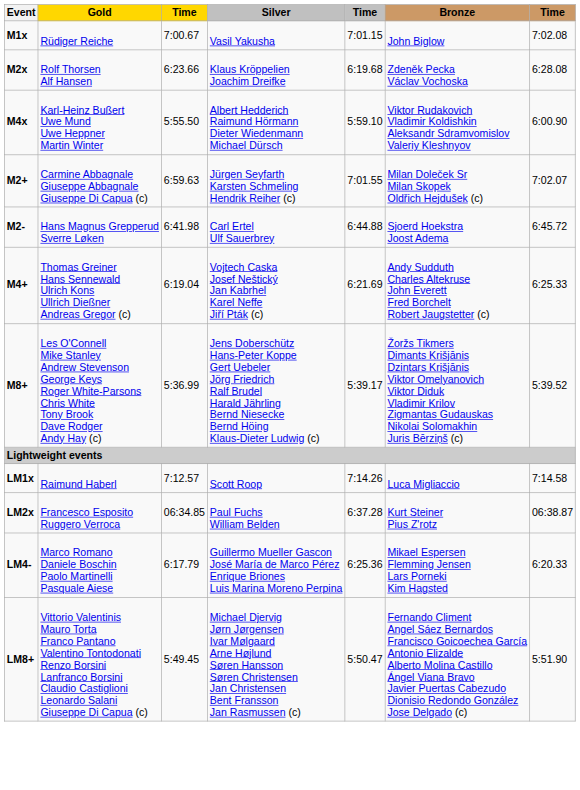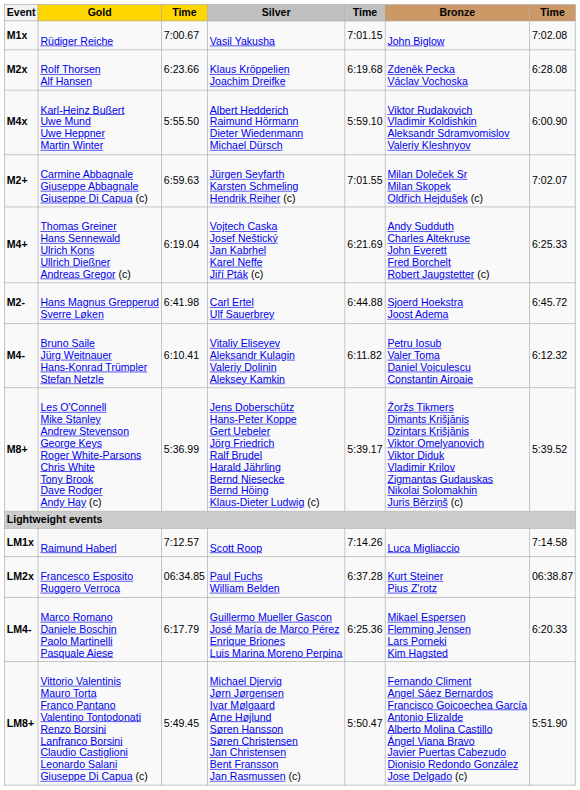rows swapped: M2- <-> M4+
+ row: M4- | Bruno Saile Jürg Weitnauer Hans-Konrad Trümpler Stefan Netzle | 6:10.41 | Vitaliy Eliseyev Aleksandr Kulagin Valeriy Dolinin Aleksey Kamkin | 6:11.82 | Petru Iosub Valer Toma Daniel Voiculescu Constantin Airoaie | 6:12.32
